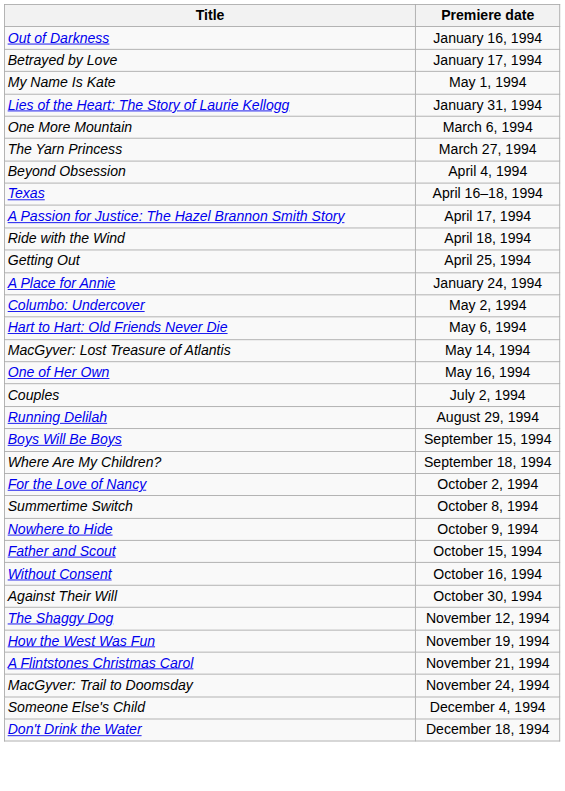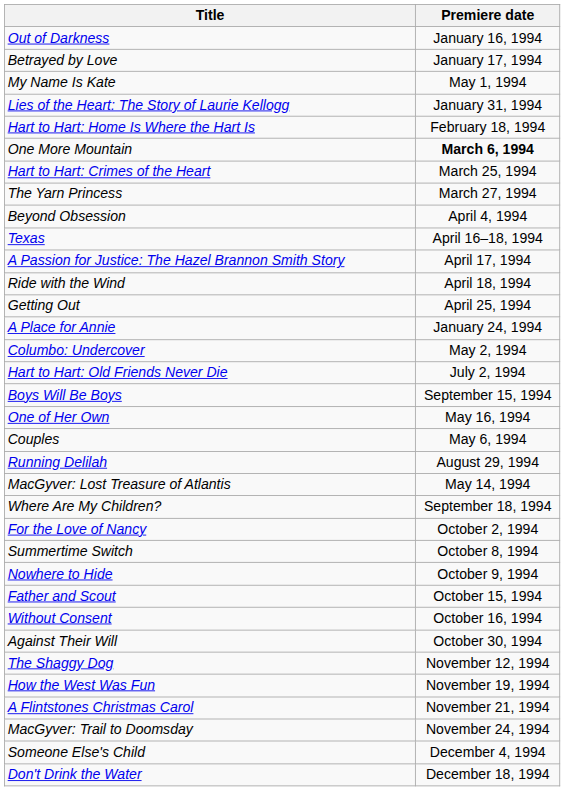+ row: Hart to Hart: Home Is Where the Hart Is | February 18, 1994
One More Mountain | Premiere date: normal -> bold
+ row: Hart to Hart: Crimes of the Heart | March 25, 1994
Hart to Hart: Old Friends Never Die | Premiere date: May 6, 1994 -> July 2, 1994
rows swapped: MacGyver: Lost Treasure of Atlantis <-> Boys Will Be Boys
Couples | Premiere date: July 2, 1994 -> May 6, 1994
